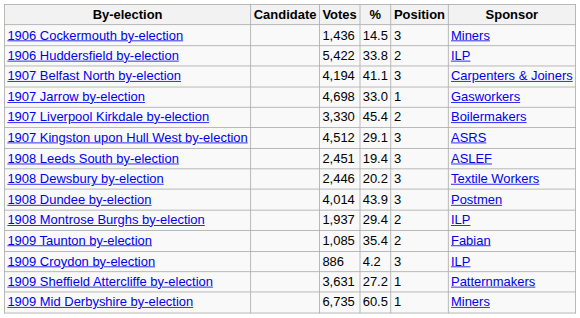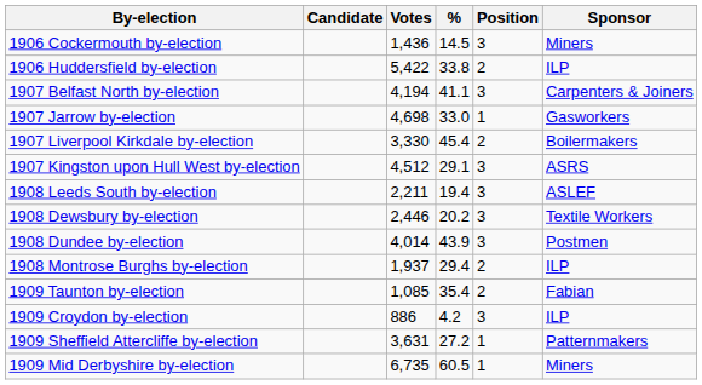1908 Leeds South by-election | Votes: 2,451 -> 2,211
